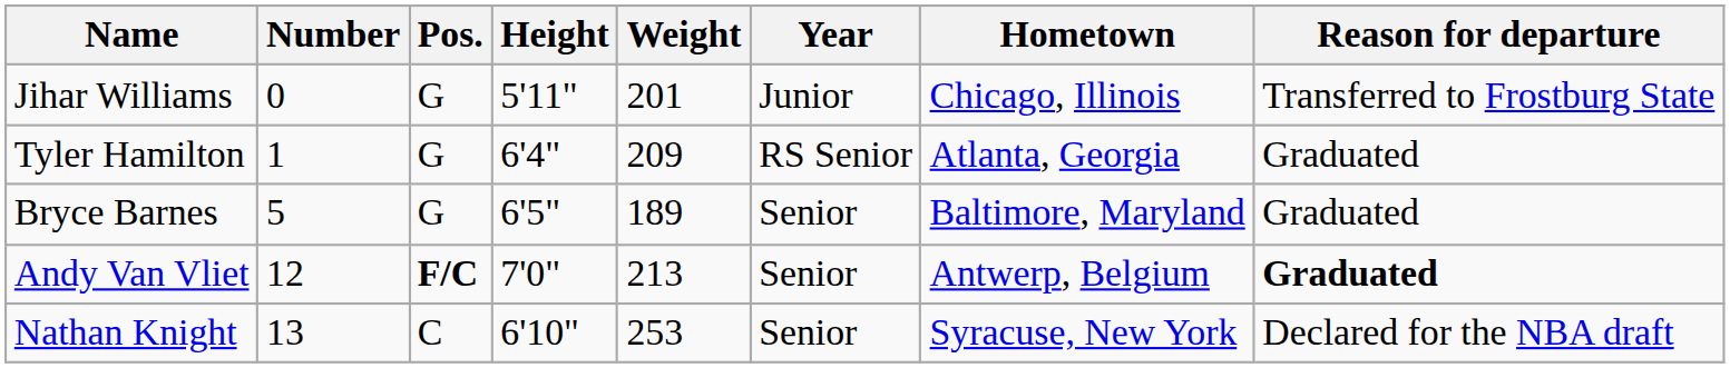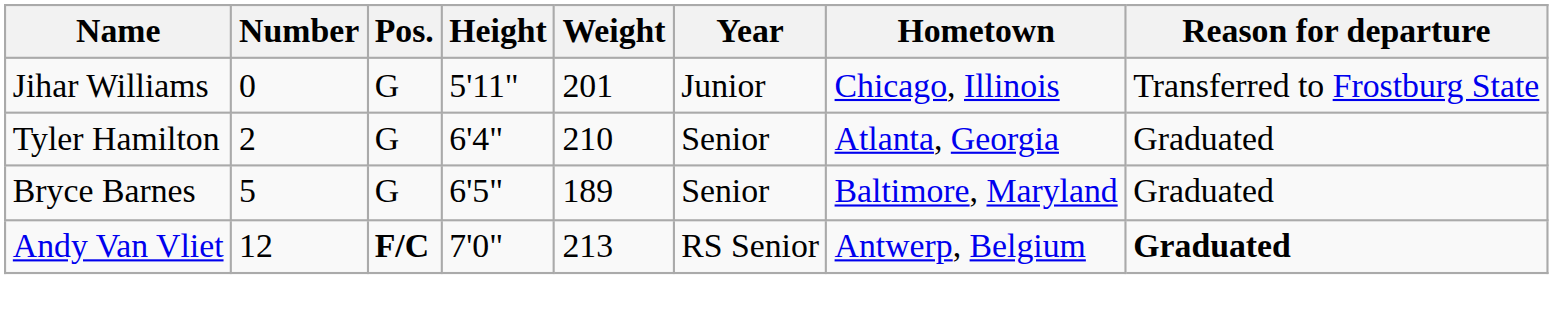Tyler Hamilton | Number: 1 -> 2
Tyler Hamilton | Weight: 209 -> 210
Tyler Hamilton | Year: RS Senior -> Senior
Andy Van Vliet | Year: Senior -> RS Senior
- row: Nathan Knight | 13 | C | 6'10" | 253 | Senior | Syracuse, New York | Declared for the NBA draft
